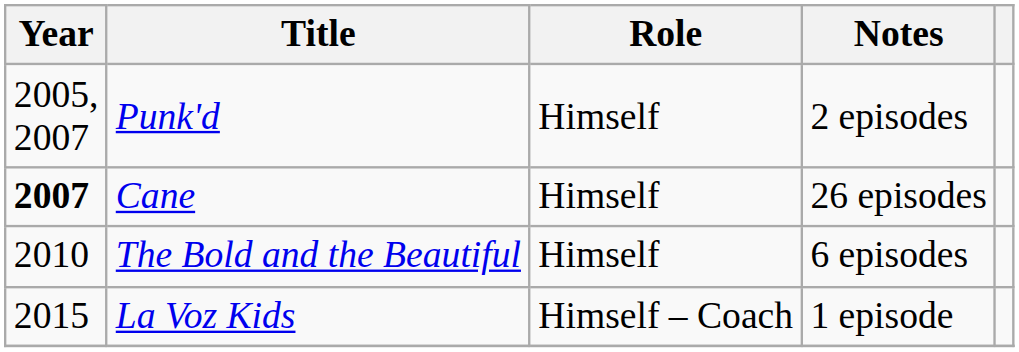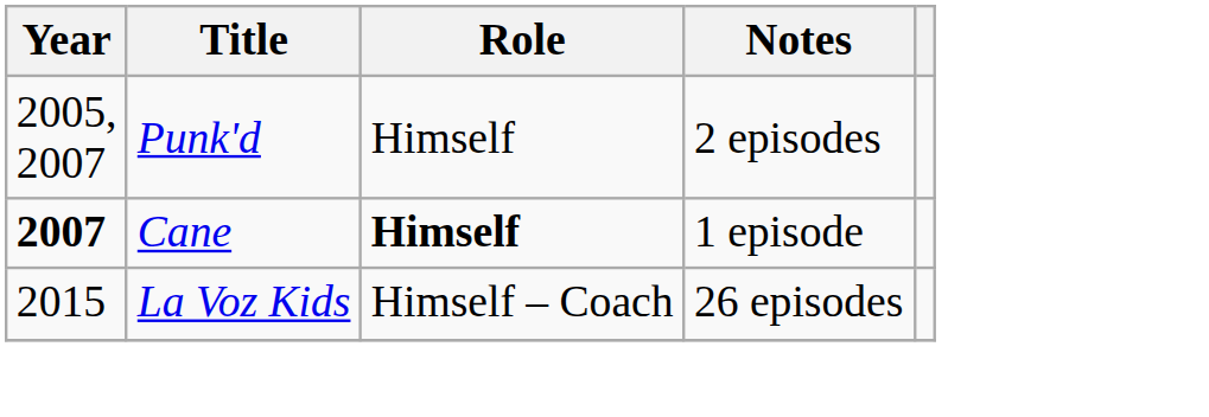Cane | Role: normal -> bold
Cane | Notes: 26 episodes -> 1 episode
- row: 2010 | The Bold and the Beautiful | Himself | 6 episodes
La Voz Kids | Notes: 1 episode -> 26 episodes
